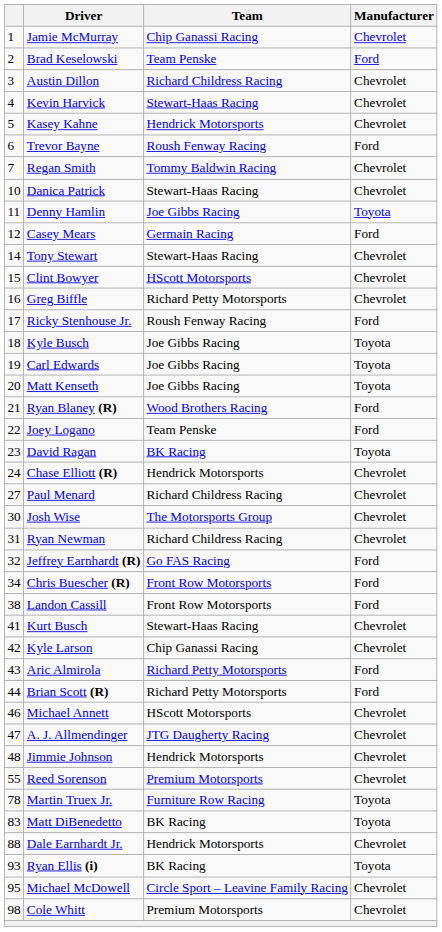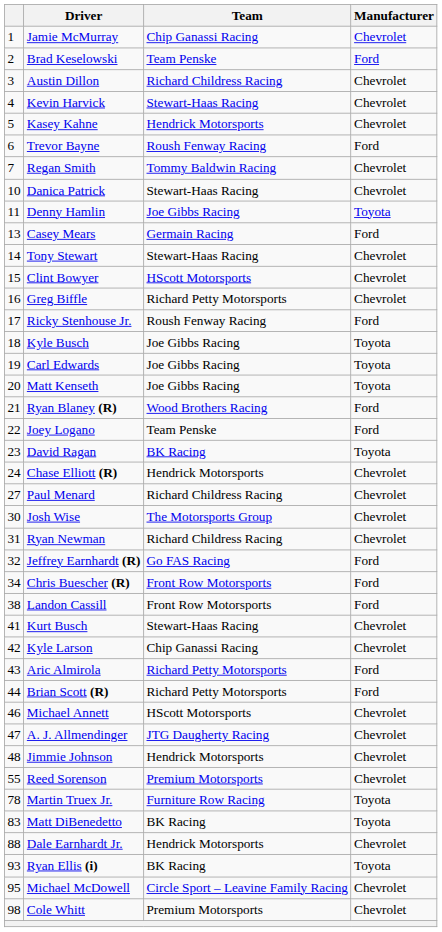Casey Mears | column 1: 12 -> 13
